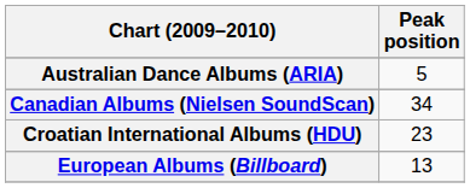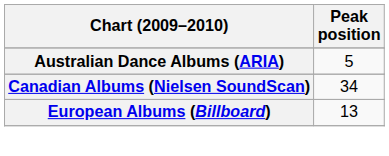- row: Croatian International Albums (HDU) | 23
